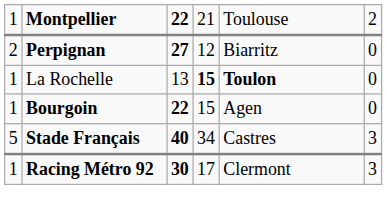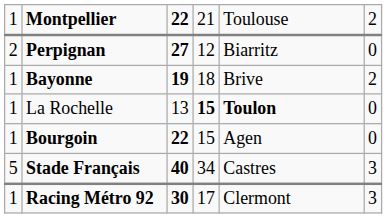+ row: 1 | Bayonne | 19 | 18 | Brive | 2
